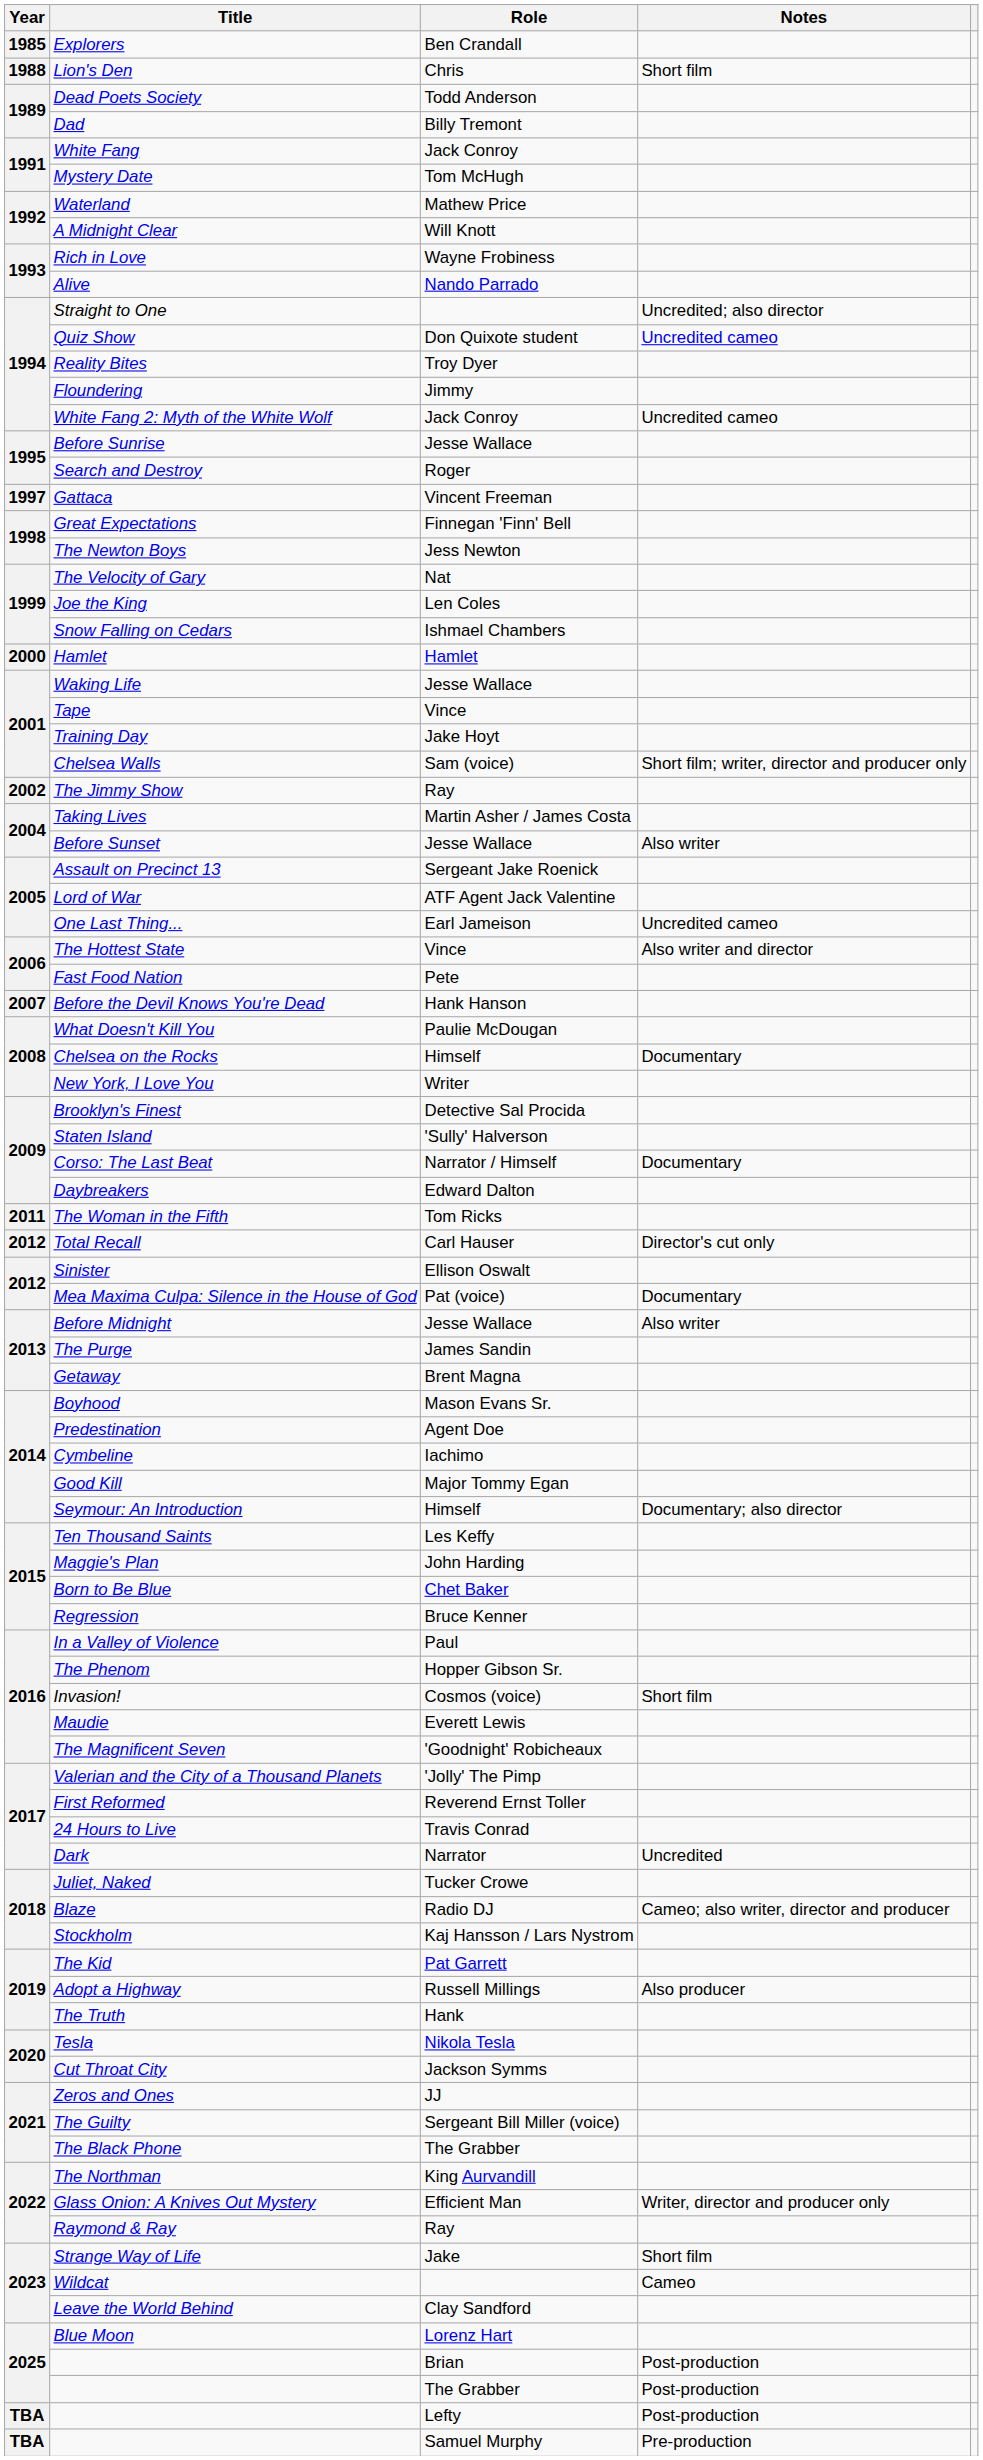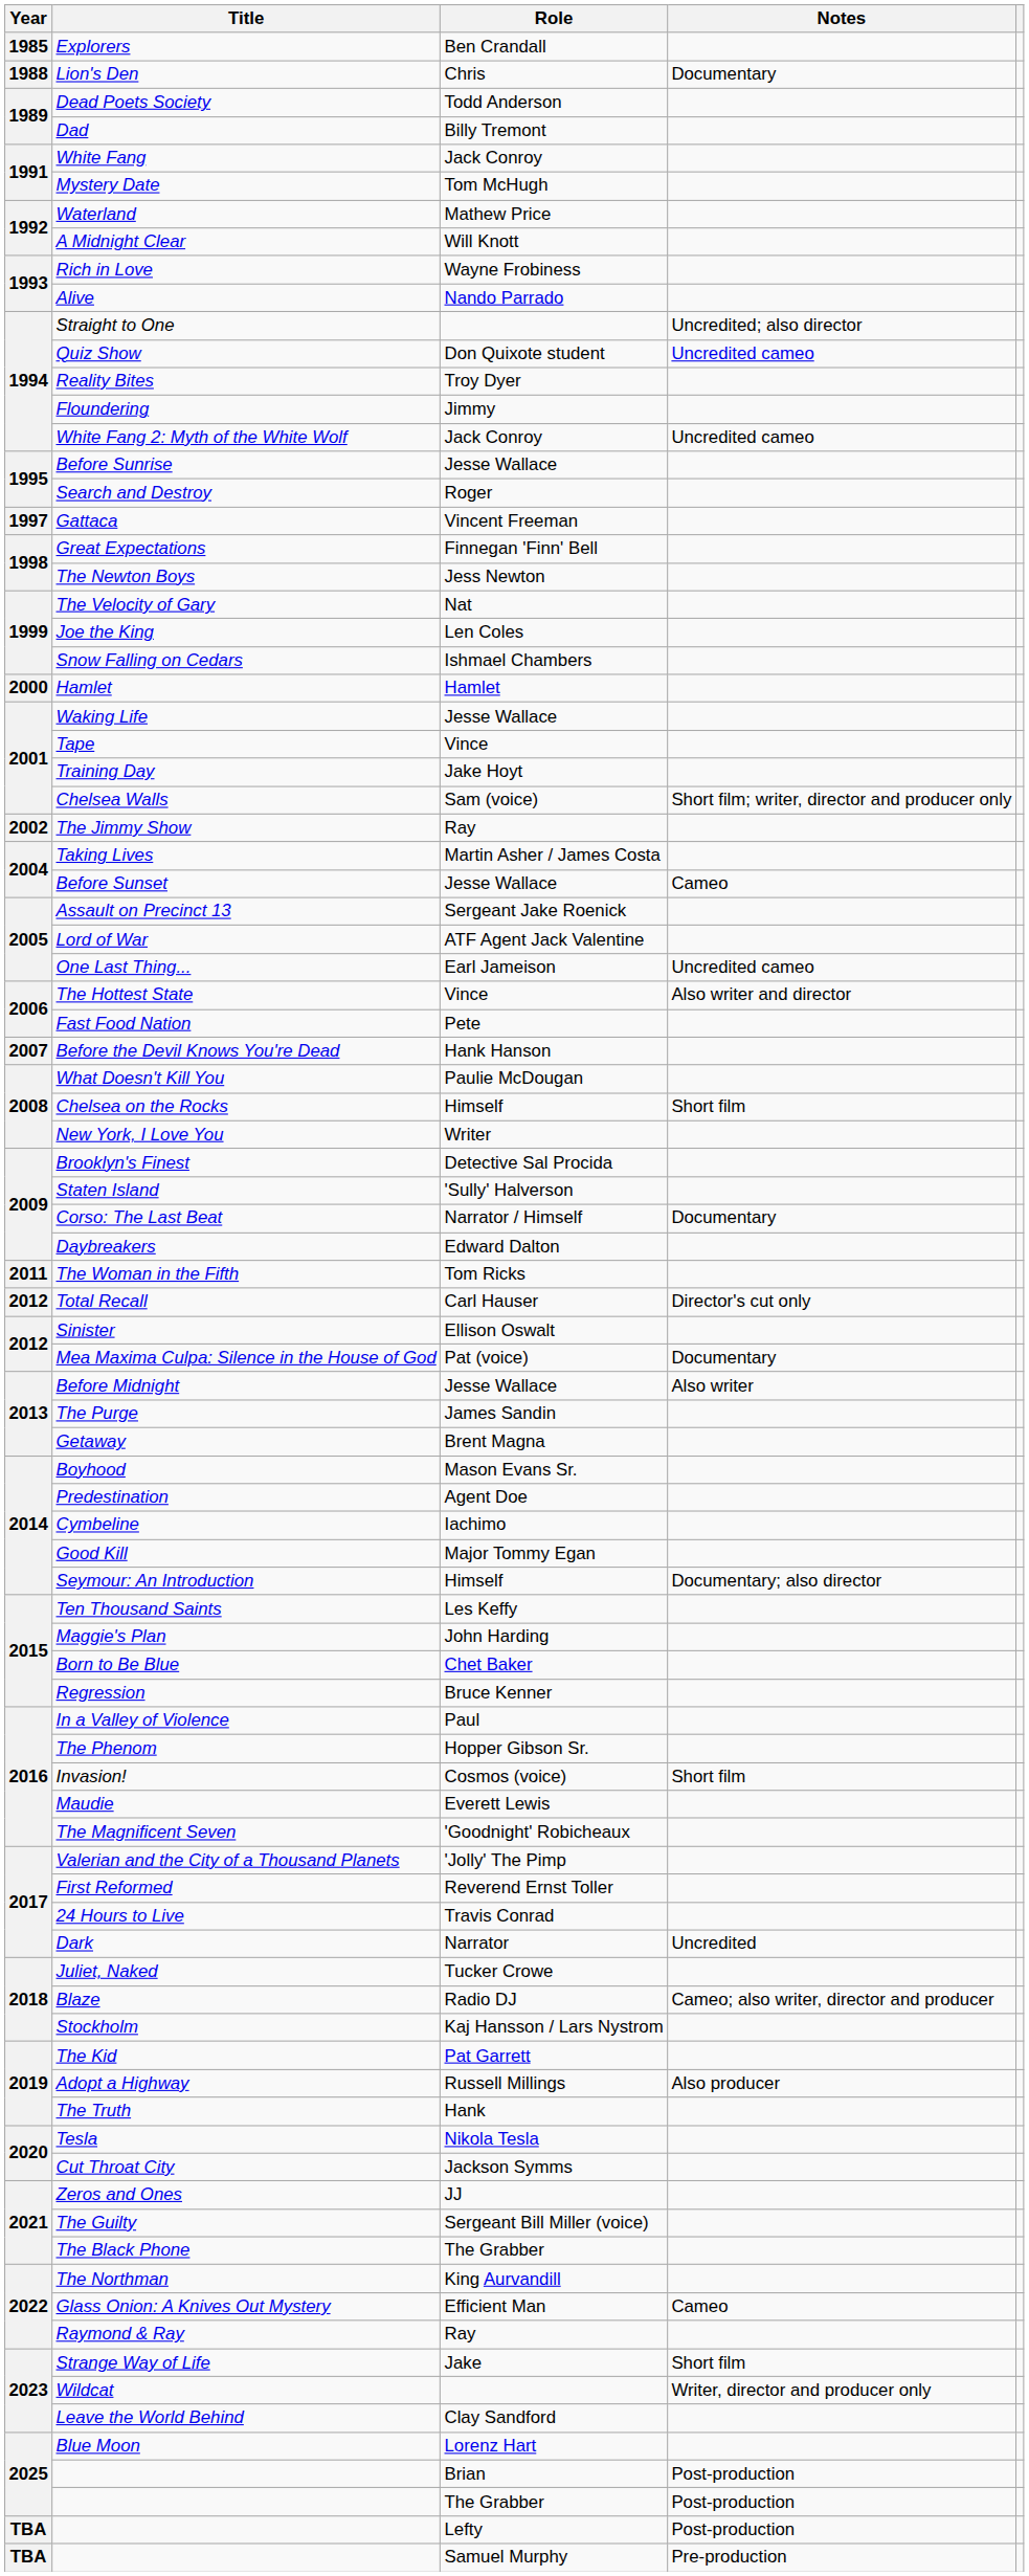Lion's Den | Notes: Short film -> Documentary
Before Sunset | Notes: Also writer -> Cameo
Chelsea on the Rocks | Notes: Documentary -> Short film
Glass Onion: A Knives Out Mystery | Notes: Writer, director and producer only -> Cameo
Wildcat | Notes: Cameo -> Writer, director and producer only
